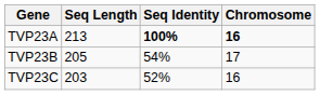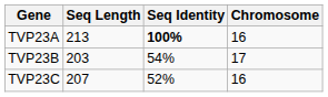TVP23A | Chromosome: bold -> normal
TVP23B | Seq Length: 205 -> 203
TVP23C | Seq Length: 203 -> 207
